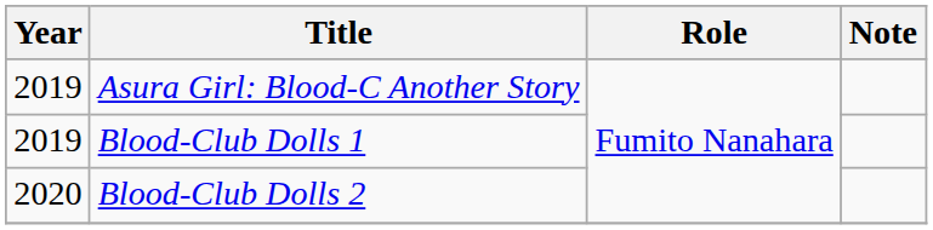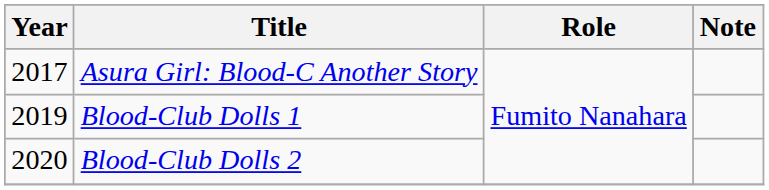Asura Girl: Blood-C Another Story | Year: 2019 -> 2017
